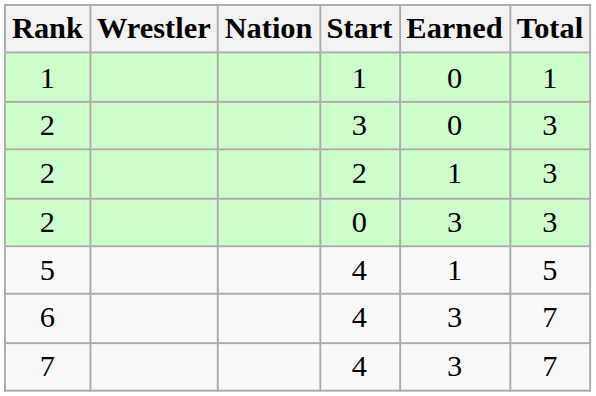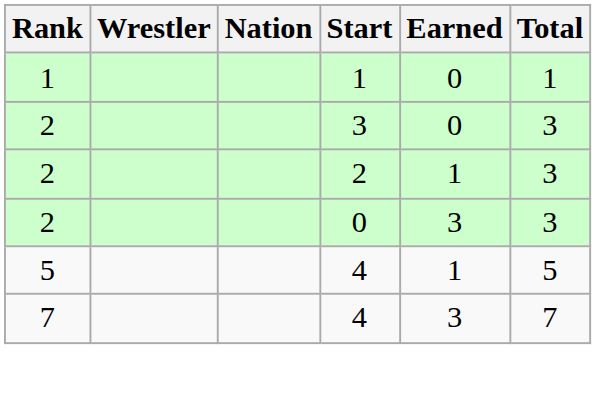- row: 6 | 4 | 3 | 7
